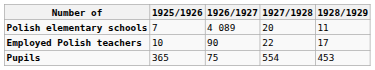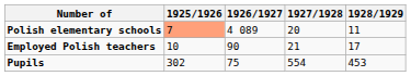Polish elementary schools | 1925/1926: no background -> lightsalmon background
Employed Polish teachers | 1927/1928: 22 -> 21
Pupils | 1925/1926: 365 -> 302
